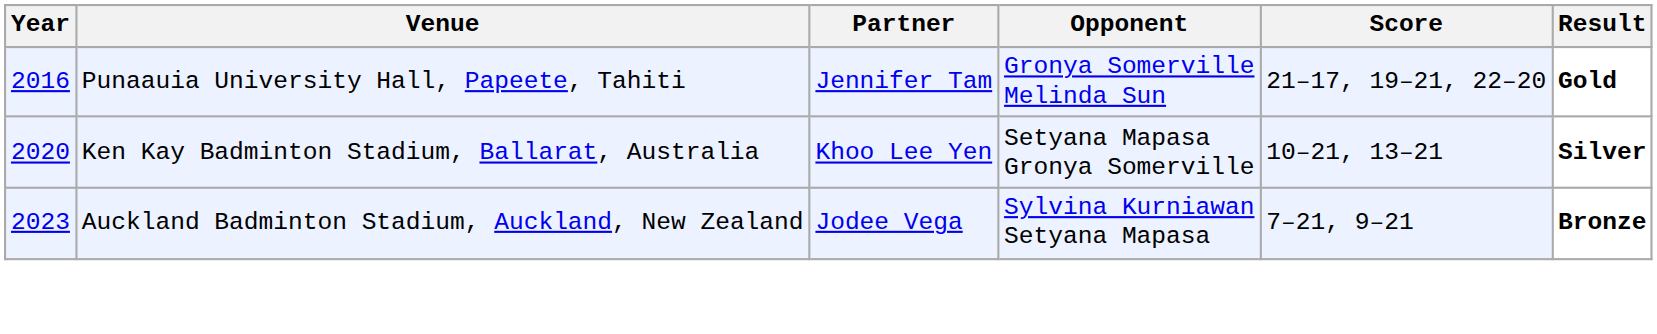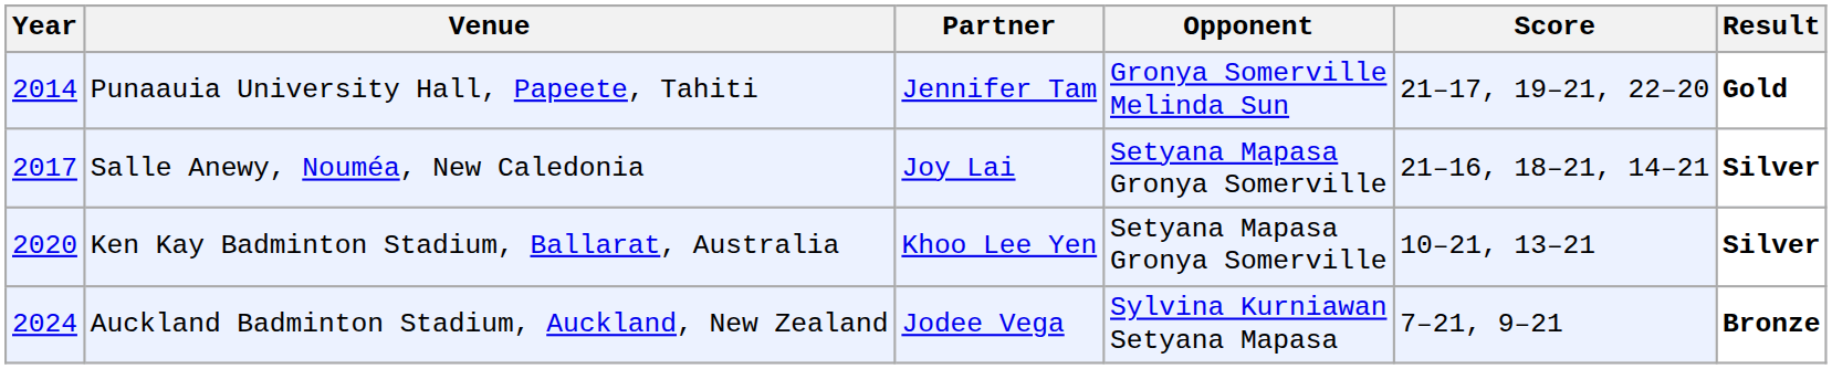Punaauia University Hall, Papeete, Tahiti | Year: 2016 -> 2014
+ row: 2017 | Salle Anewy, Nouméa, New Caledonia | Joy Lai | Setyana Mapasa Gronya Somerville | 21–16, 18–21, 14–21 | Silver
Auckland Badminton Stadium, Auckland, New Zealand | Year: 2023 -> 2024
